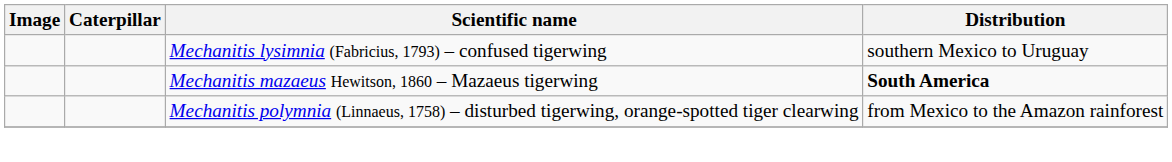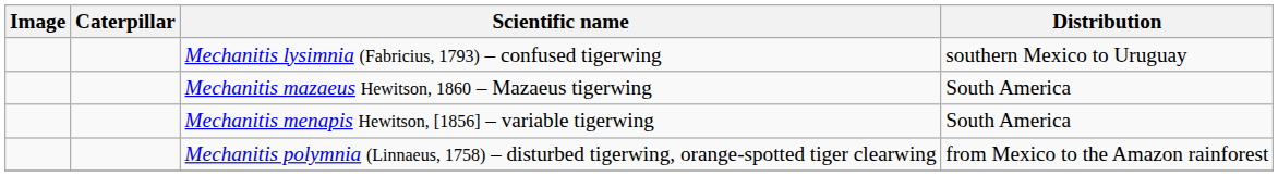Mechanitis mazaeus Hewitson, 1860 – Mazaeus tigerwing | Distribution: bold -> normal
+ row: Mechanitis menapis Hewitson, [1856] – variable tigerwing | South America
